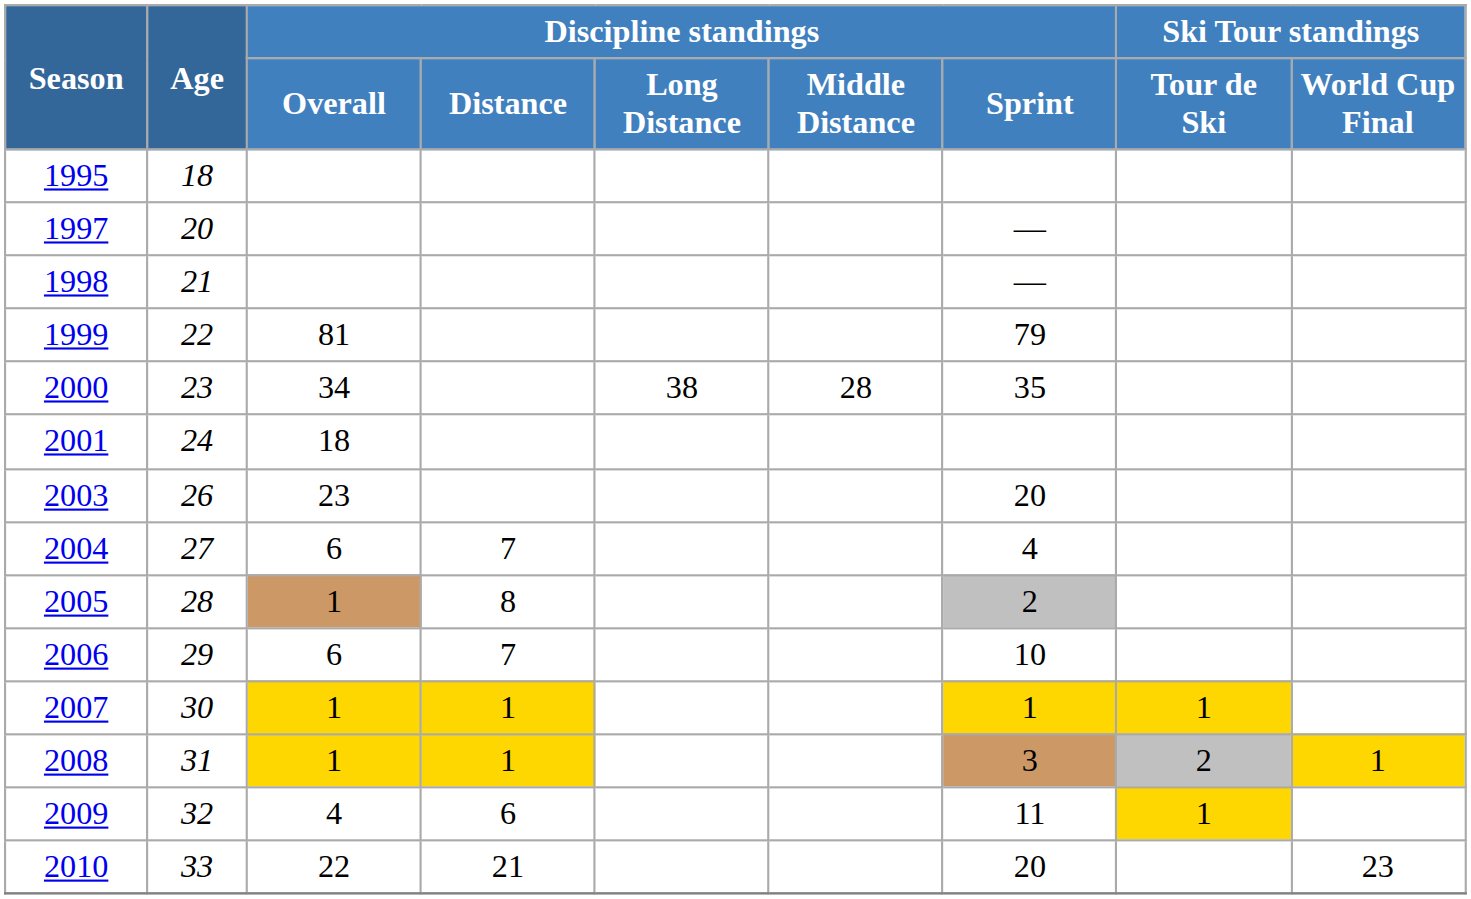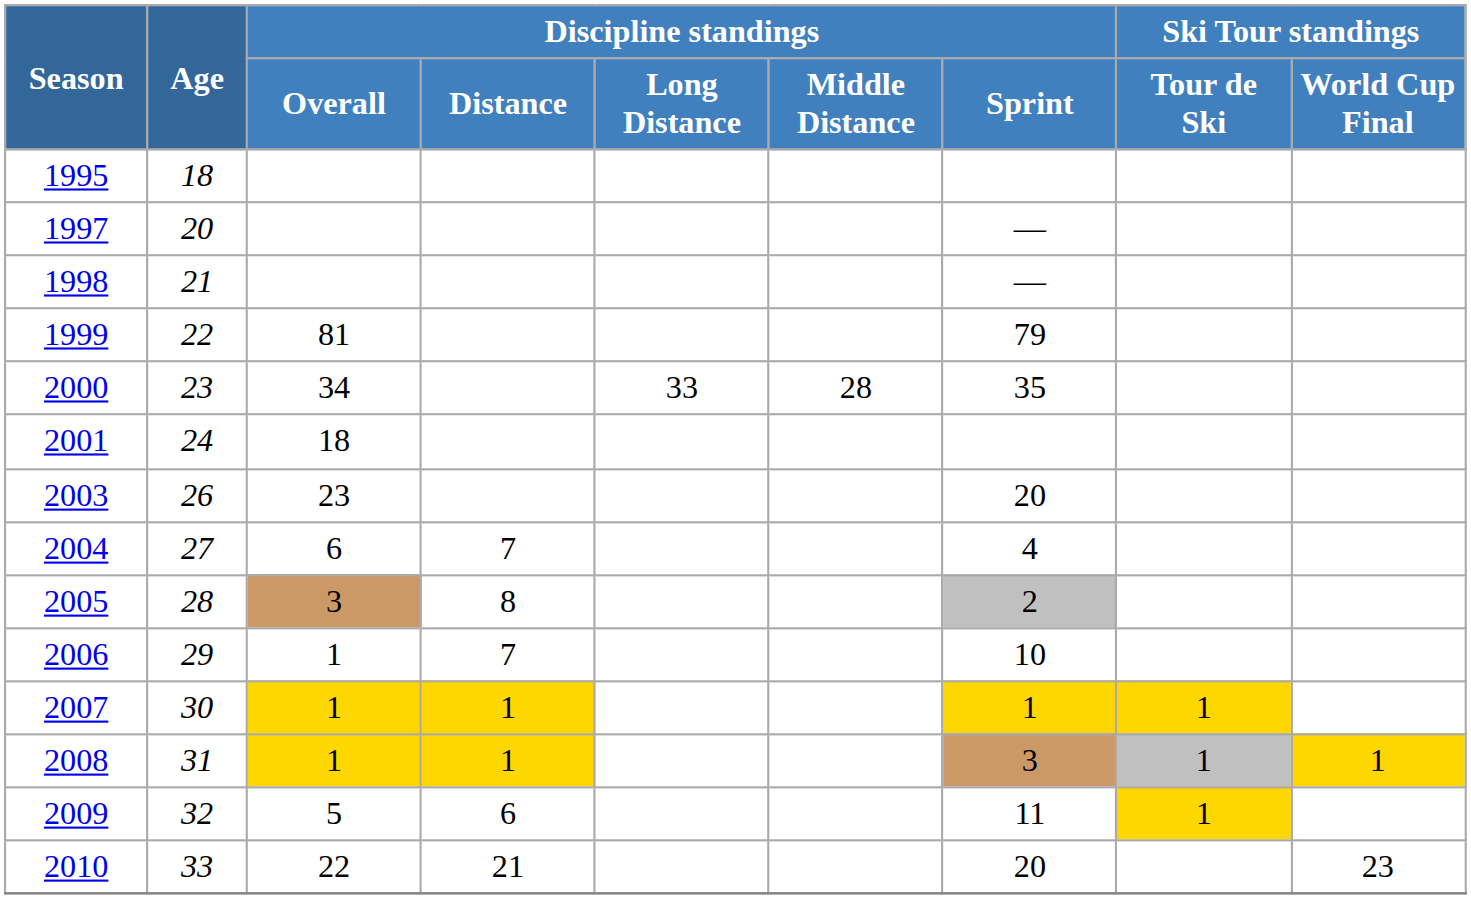2000 | Discipline standings / Long Distance: 38 -> 33
2005 | Discipline standings / Overall: 1 -> 3
2006 | Discipline standings / Overall: 6 -> 1
2008 | Ski Tour standings / Tour de Ski: 2 -> 1
2009 | Discipline standings / Overall: 4 -> 5
